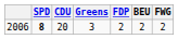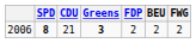2006 | CDU: 20 -> 21
2006 | Greens: normal -> bold
